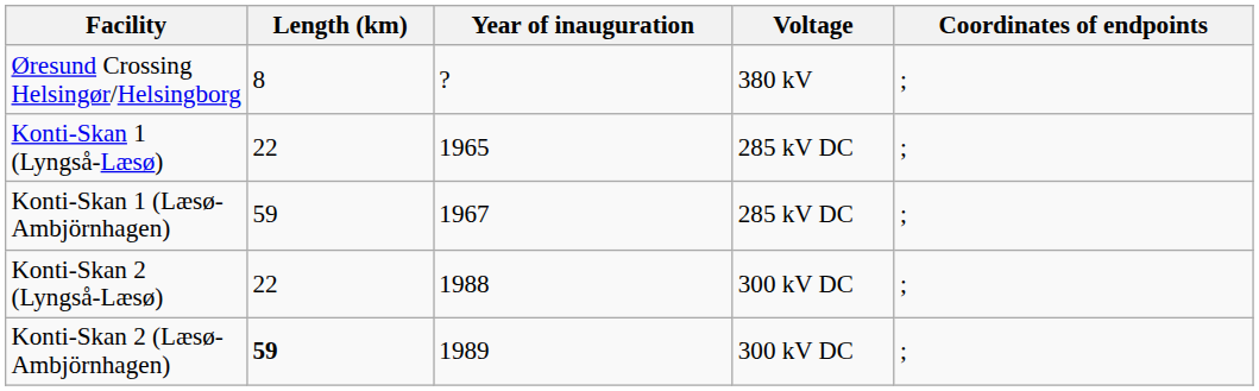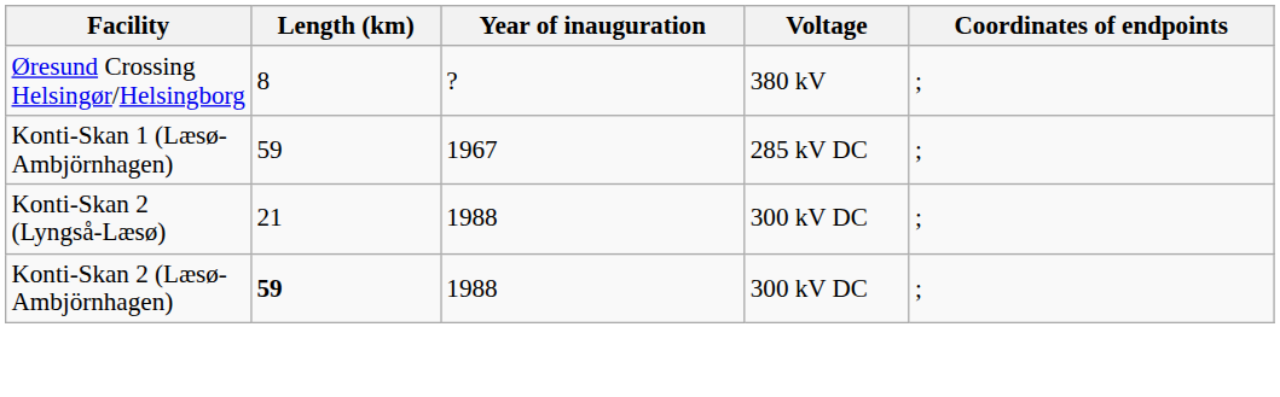- row: Konti-Skan 1 (Lyngså-Læsø) | 22 | 1965 | 285 kV DC | ;
Konti-Skan 2 (Lyngså-Læsø) | Length (km): 22 -> 21
Konti-Skan 2 (Læsø-Ambjörnhagen) | Year of inauguration: 1989 -> 1988
